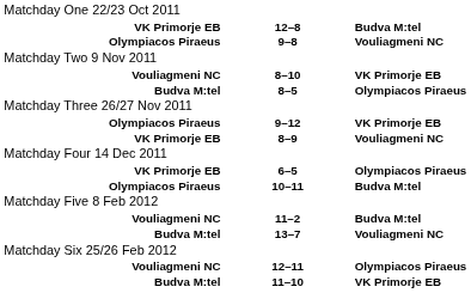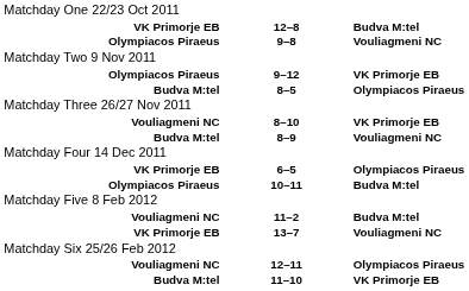rows swapped: 8–10 <-> 9–12
8–9 | column 1: VK Primorje EB -> Budva M:tel
13–7 | column 1: Budva M:tel -> VK Primorje EB
